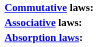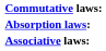rows swapped: Associative laws: <-> Absorption laws:
